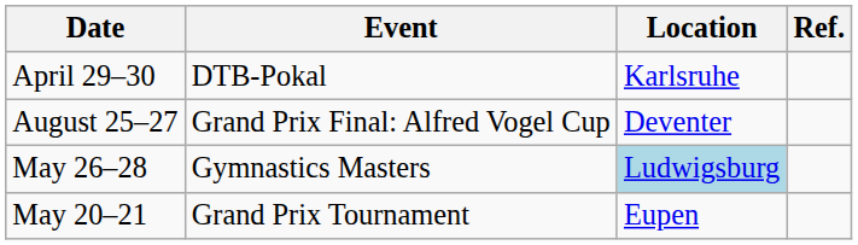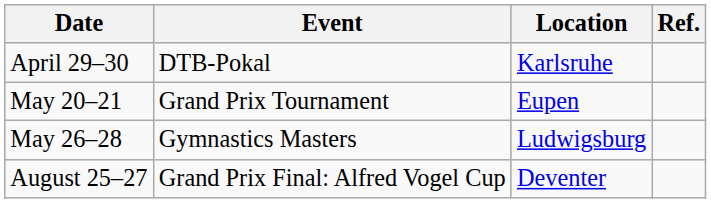rows swapped: May 20–21 <-> August 25–27
May 26–28 | Location: lightblue background -> no background
